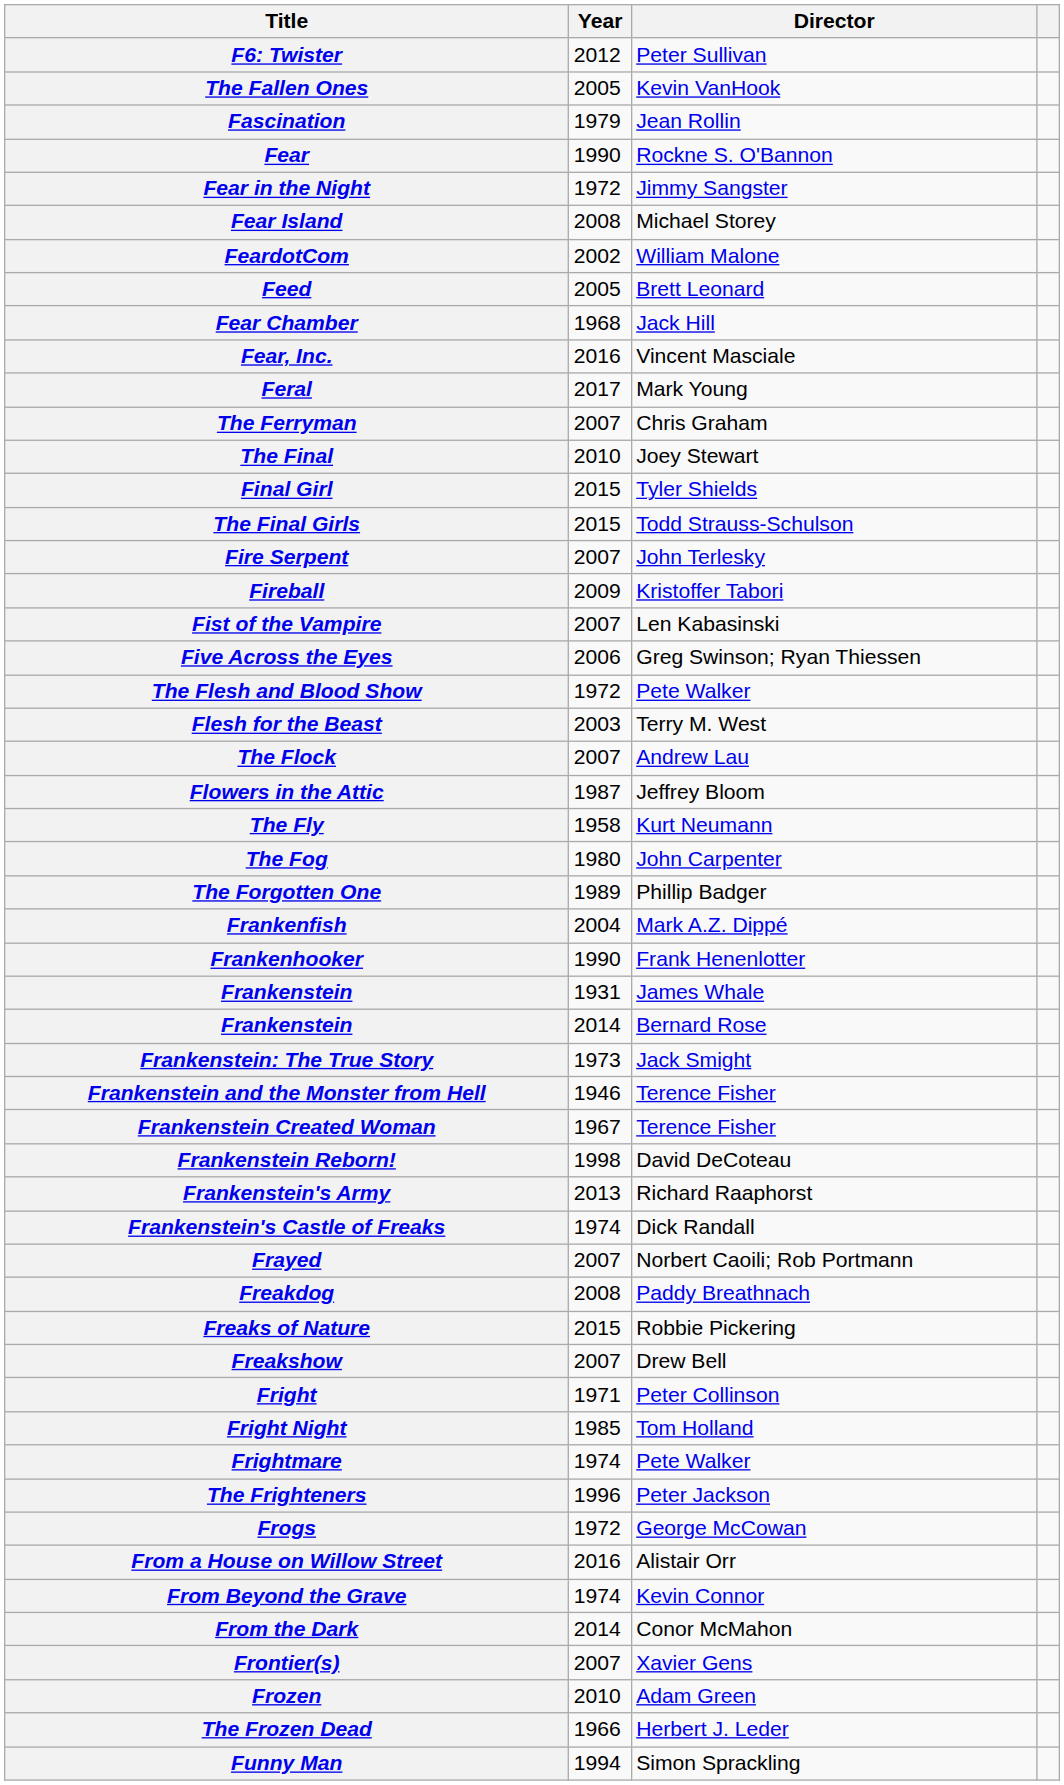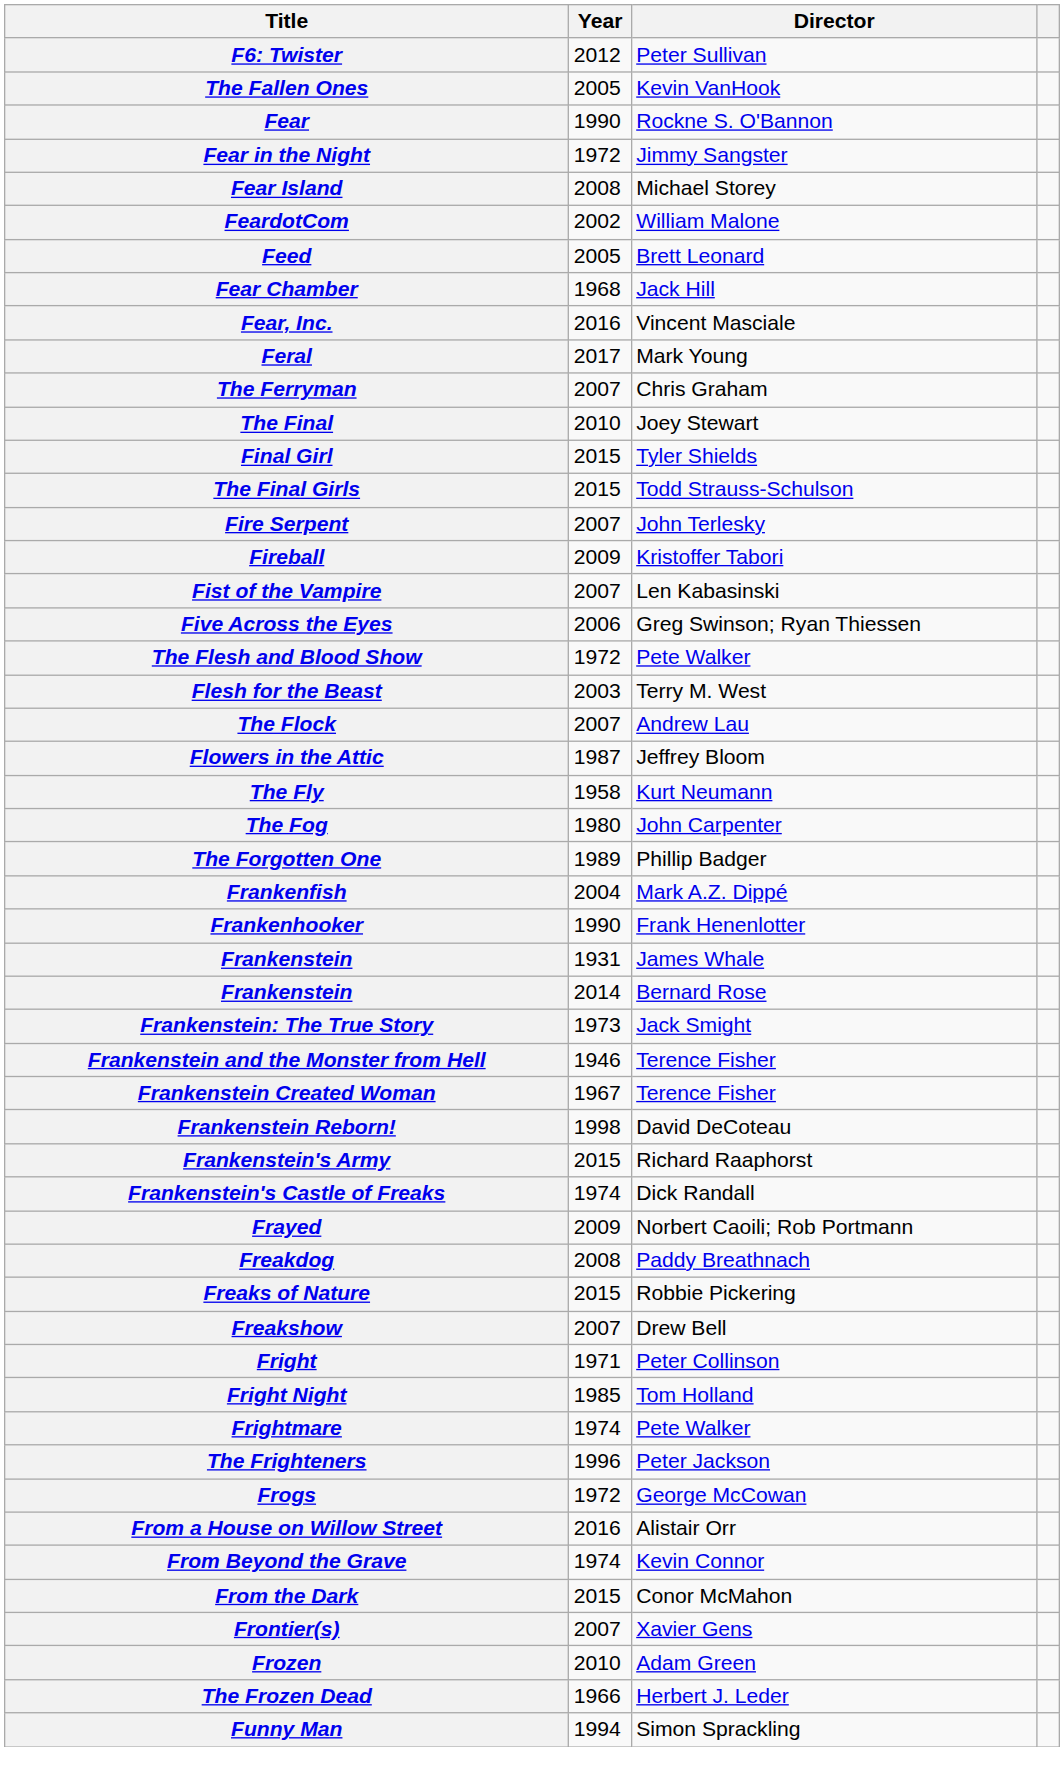- row: Fascination | 1979 | Jean Rollin
Frankenstein's Army | Year: 2013 -> 2015
Frayed | Year: 2007 -> 2009
From the Dark | Year: 2014 -> 2015
